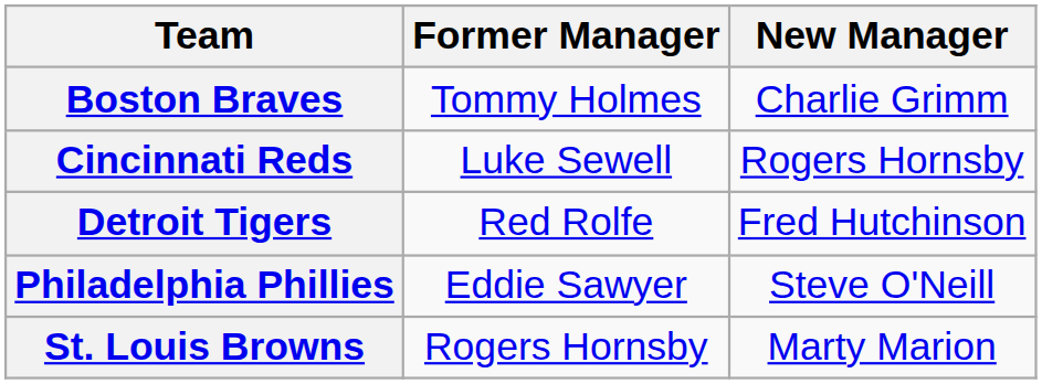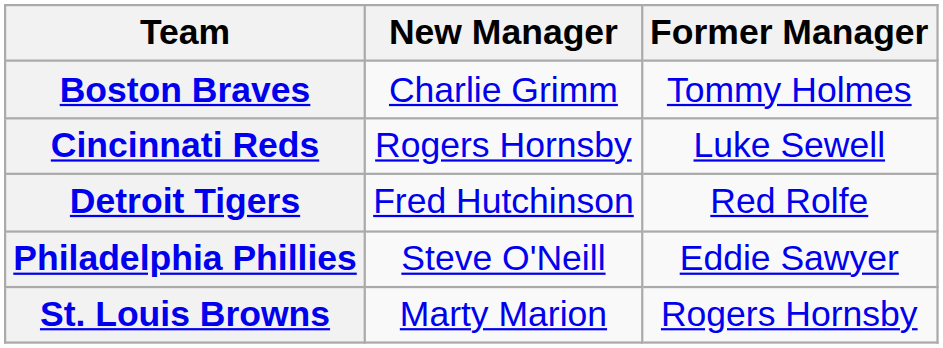columns swapped: Former Manager <-> New Manager
